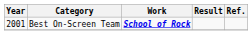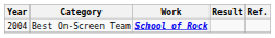Best On-Screen Team | Year: 2001 -> 2004
